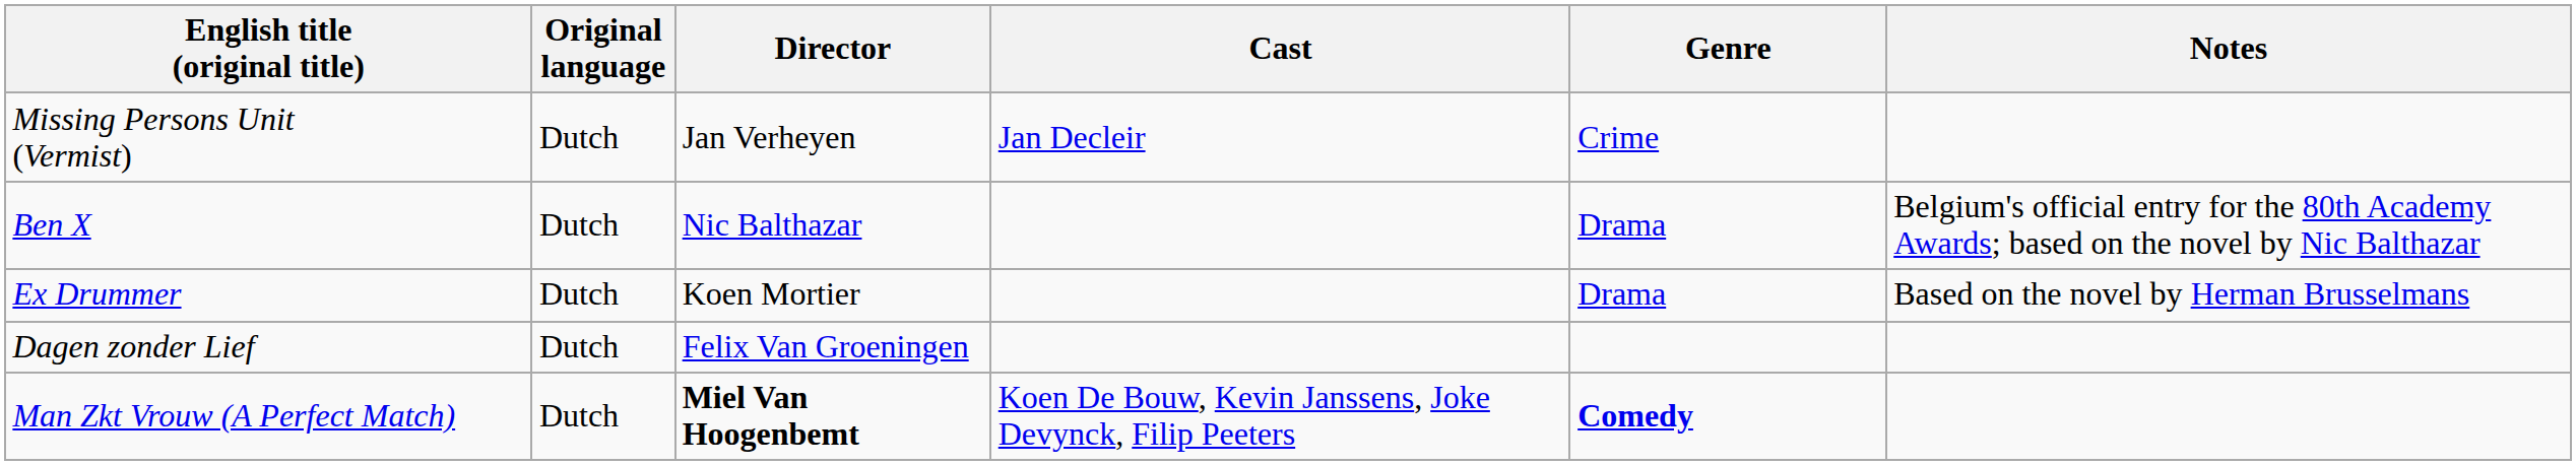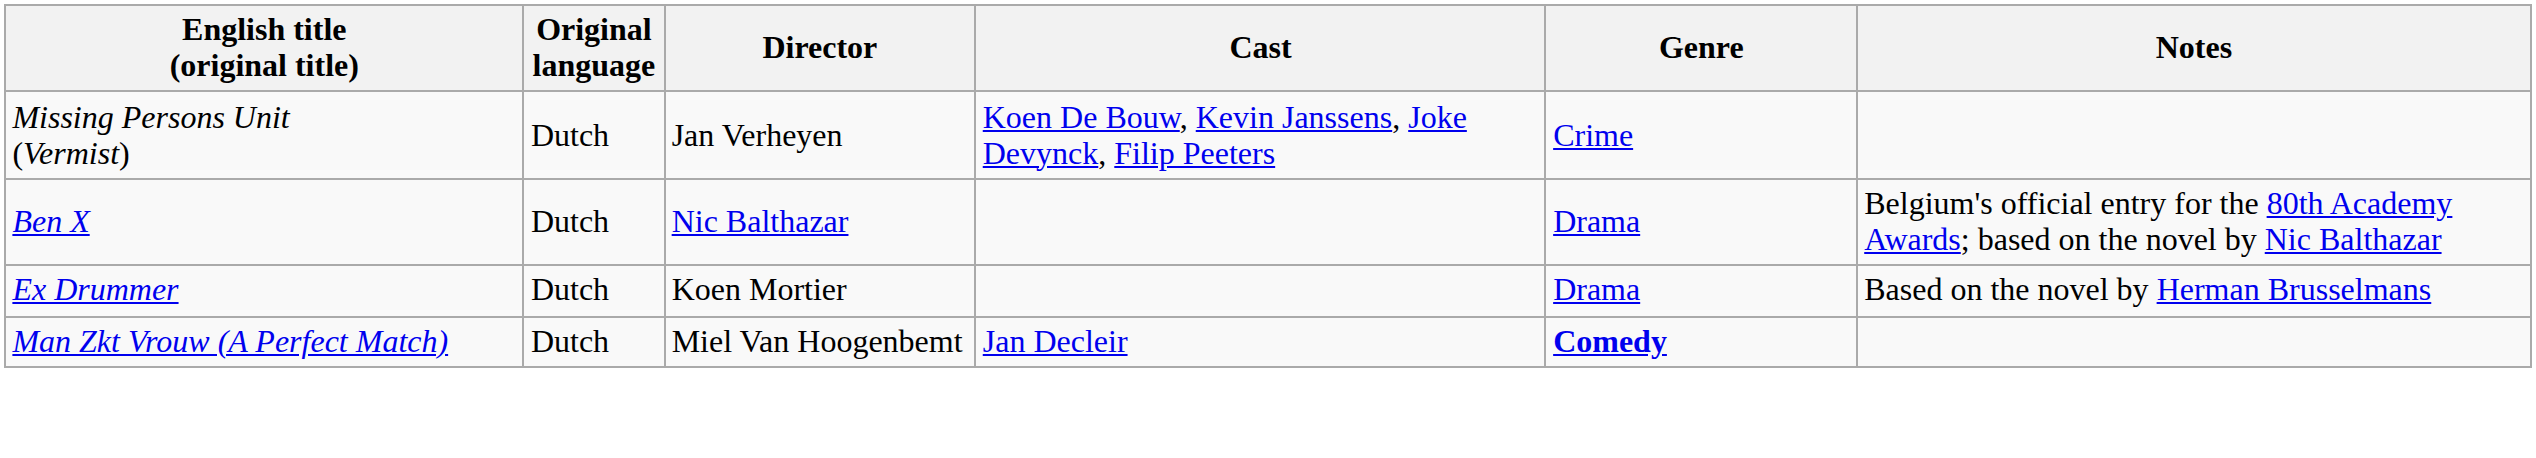Missing Persons Unit (Vermist) | Cast: Jan Decleir -> Koen De Bouw, Kevin Janssens, Joke Devynck, Filip Peeters
- row: Dagen zonder Lief | Dutch | Felix Van Groeningen
Man Zkt Vrouw (A Perfect Match) | Director: bold -> normal
Man Zkt Vrouw (A Perfect Match) | Cast: Koen De Bouw, Kevin Janssens, Joke Devynck, Filip Peeters -> Jan Decleir
